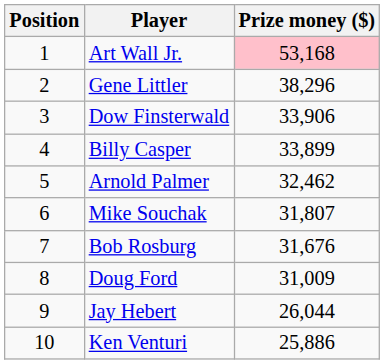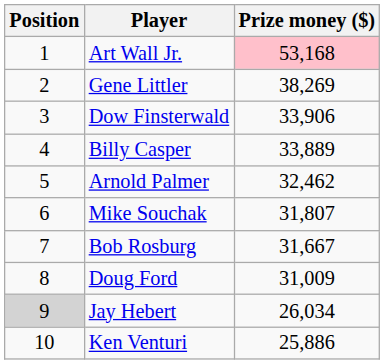Gene Littler | Prize money ($): 38,296 -> 38,269
Billy Casper | Prize money ($): 33,899 -> 33,889
Bob Rosburg | Prize money ($): 31,676 -> 31,667
Jay Hebert | Position: no background -> lightgrey background
Jay Hebert | Prize money ($): 26,044 -> 26,034
